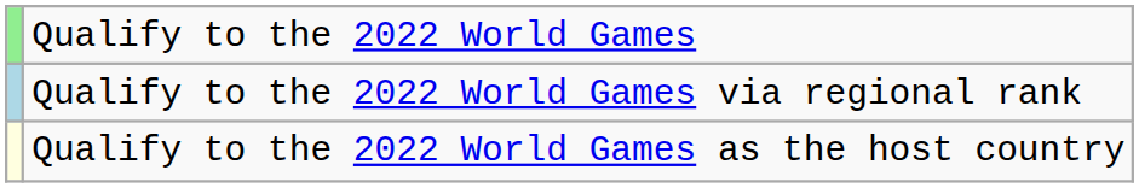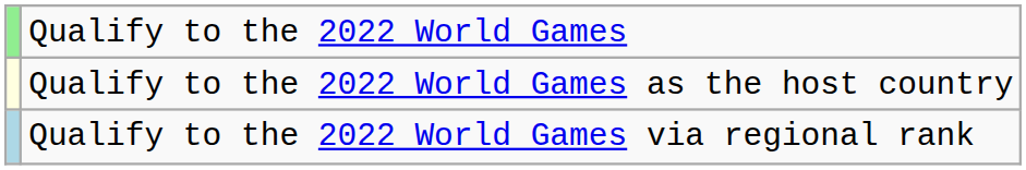rows swapped: Qualify to the 2022 World Games via regional rank <-> Qualify to the 2022 World Games as the host country
